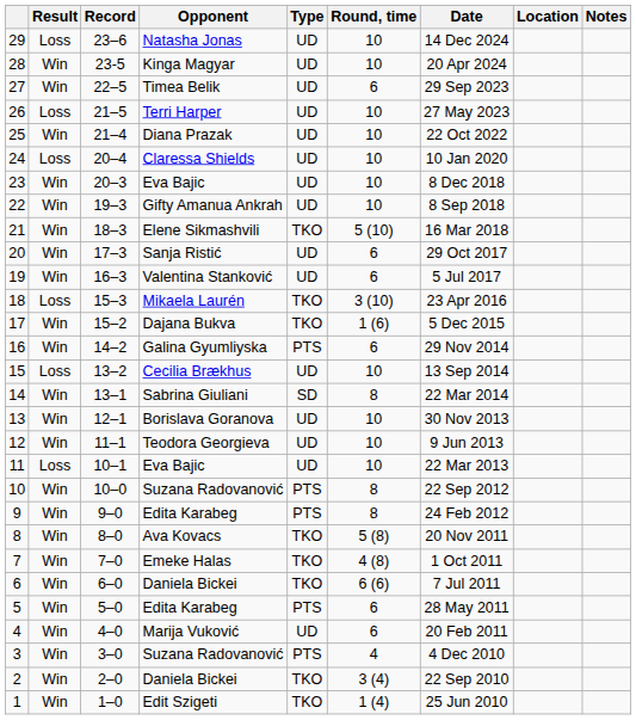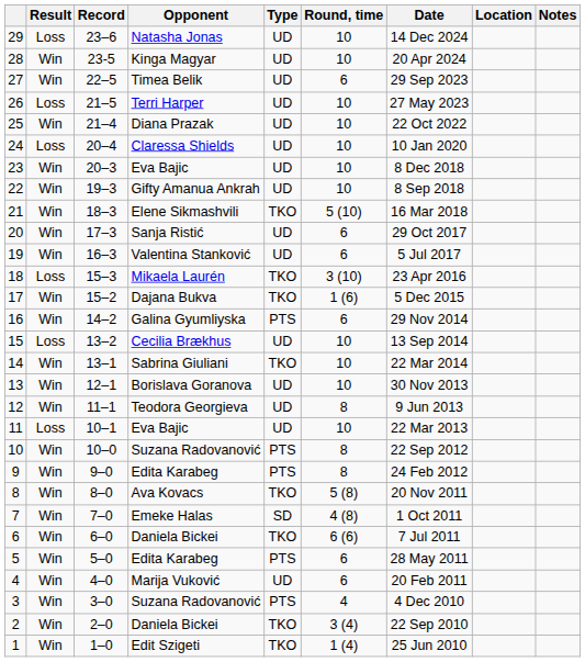14 | Type: SD -> TKO
14 | Round, time: 8 -> 10
12 | Round, time: 10 -> 8
7 | Type: TKO -> SD
